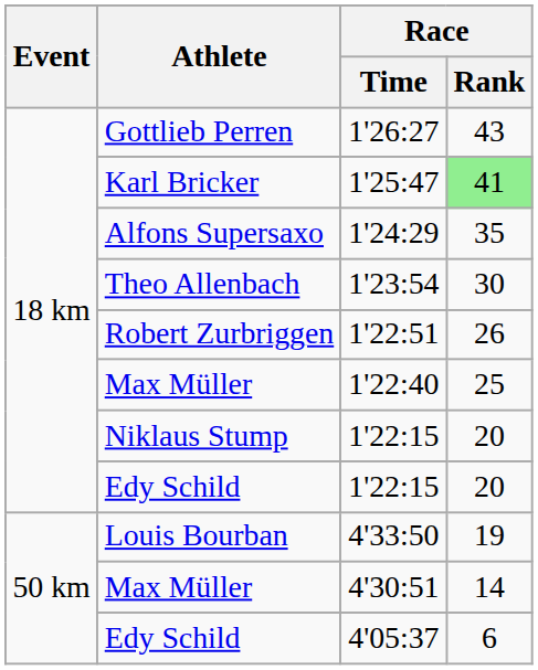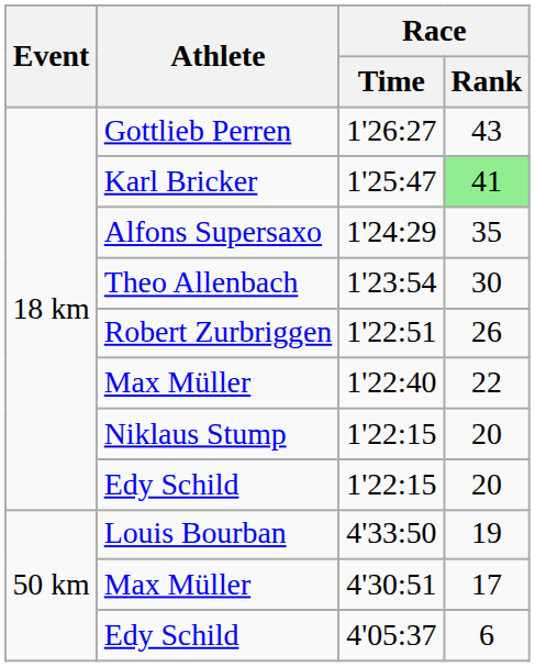1'22:40 | Race / Rank: 25 -> 22
4'30:51 | Race / Rank: 14 -> 17
